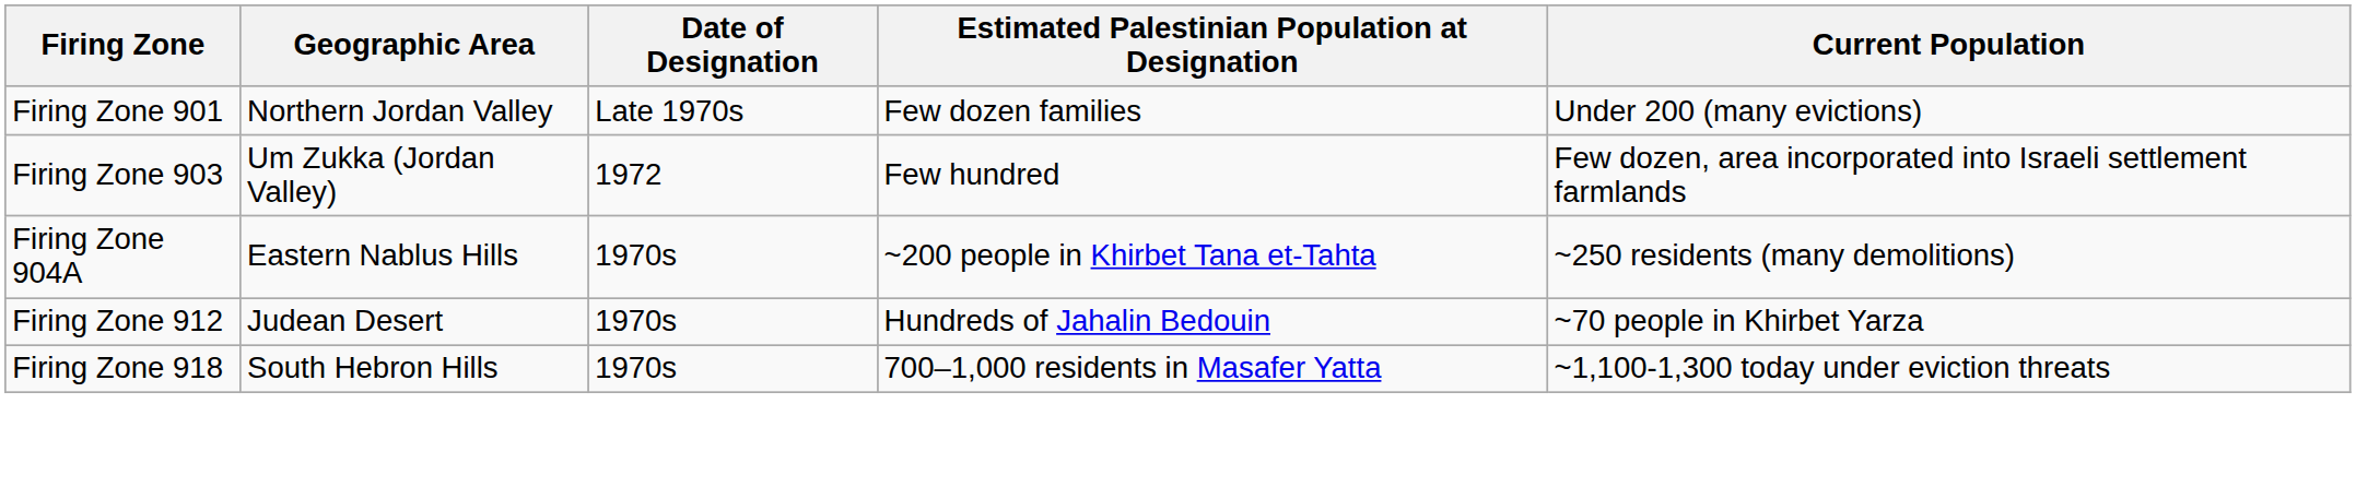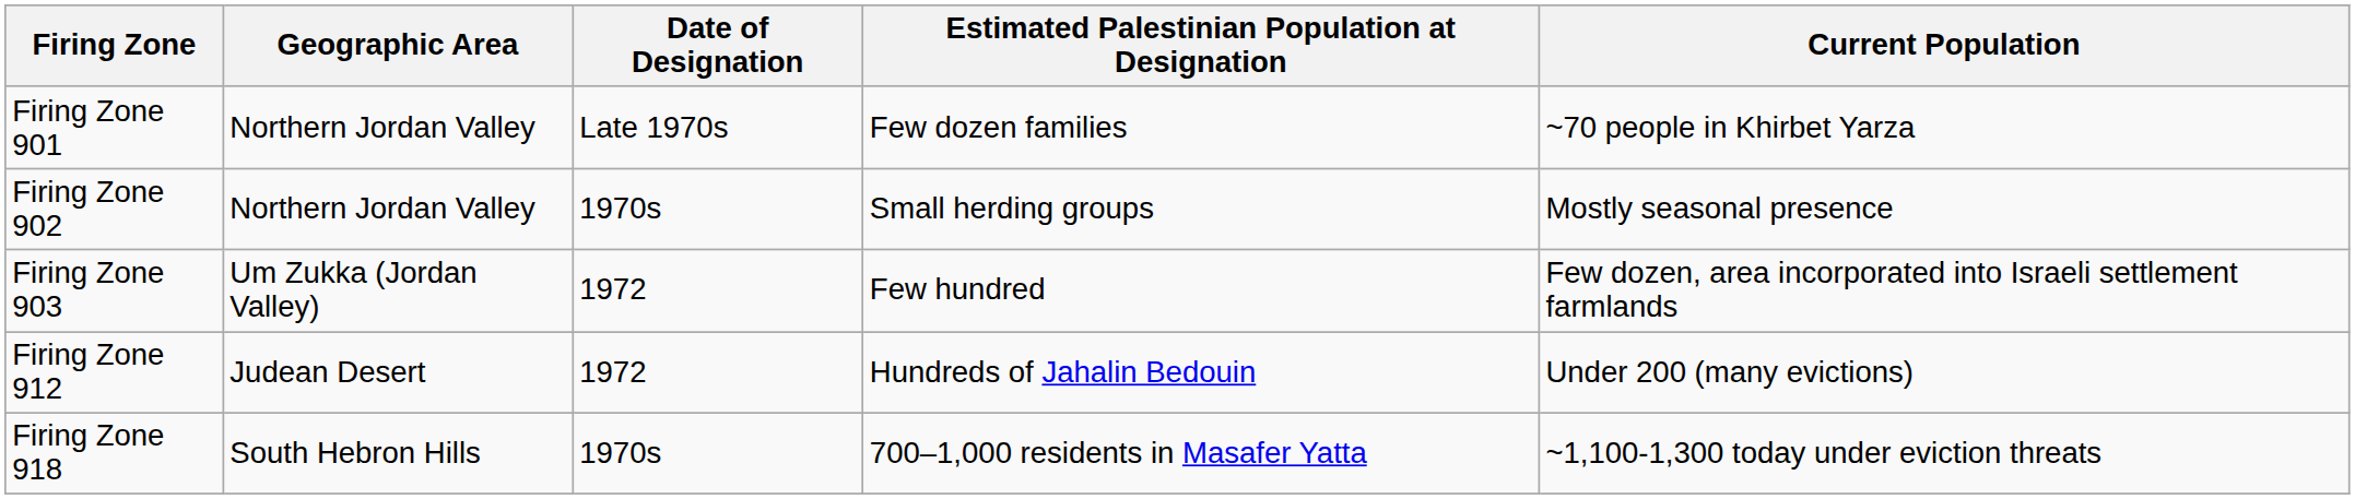Firing Zone 901 | Current Population: Under 200 (many evictions) -> ~70 people in Khirbet Yarza
+ row: Firing Zone 902 | Northern Jordan Valley | 1970s | Small herding groups | Mostly seasonal presence
- row: Firing Zone 904A | Eastern Nablus Hills | 1970s | ~200 people in Khirbet Tana et-Tahta | ~250 residents (many demolitions)
Firing Zone 912 | Date of Designation: 1970s -> 1972
Firing Zone 912 | Current Population: ~70 people in Khirbet Yarza -> Under 200 (many evictions)
